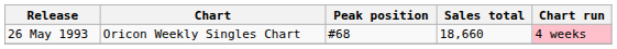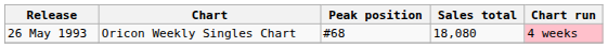26 May 1993 | Sales total: 18,660 -> 18,080
